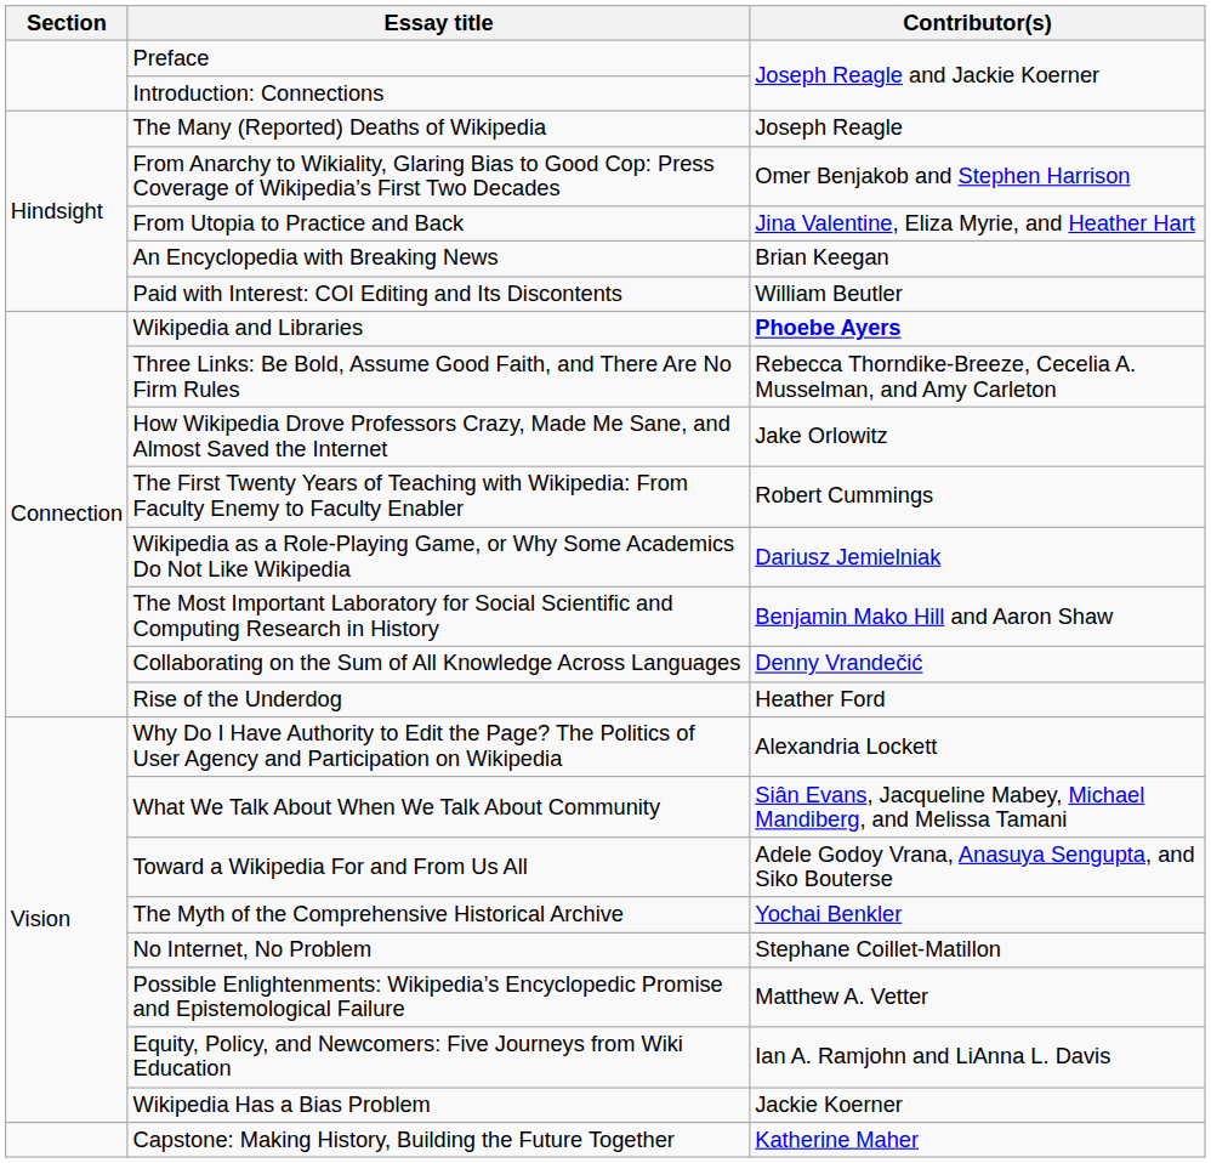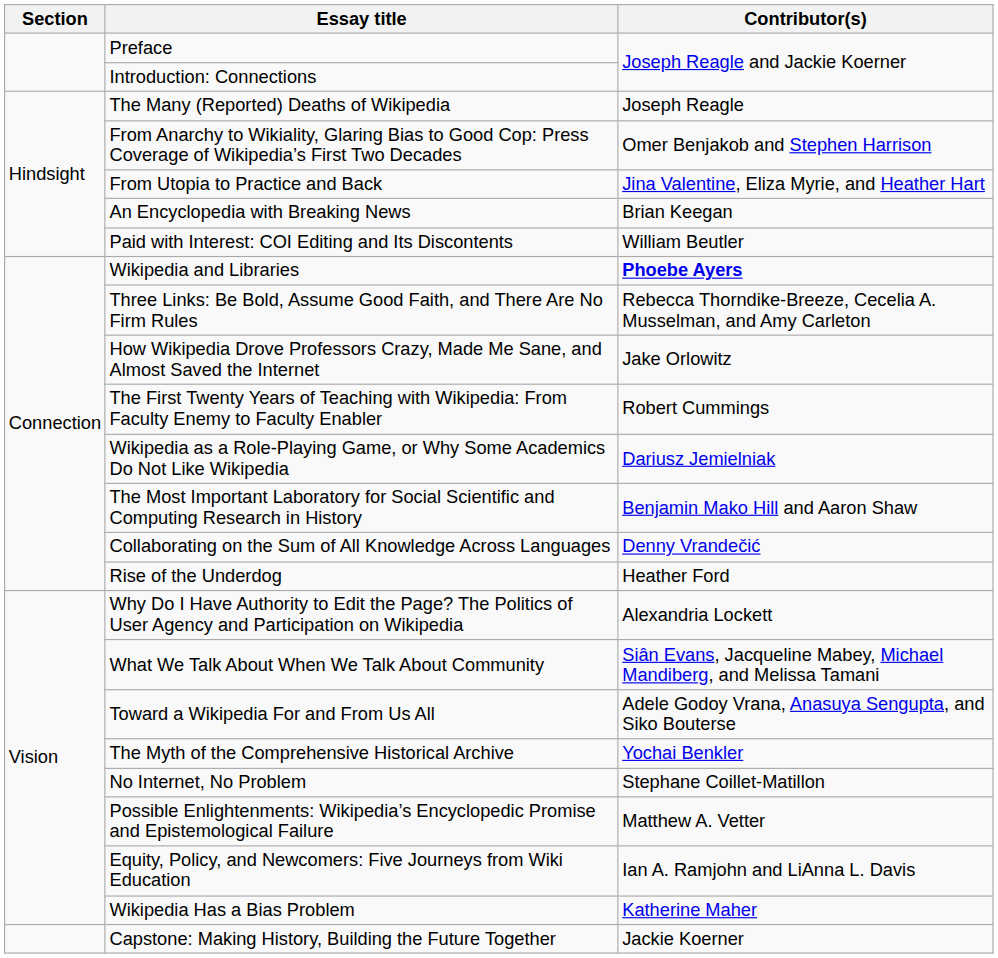Wikipedia Has a Bias Problem | Contributor(s): Jackie Koerner -> Katherine Maher
Capstone: Making History, Building the Future Together | Contributor(s): Katherine Maher -> Jackie Koerner
